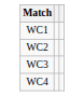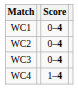+ column: Score | 0–4 | 0–4 | 0–4 | 1–4
